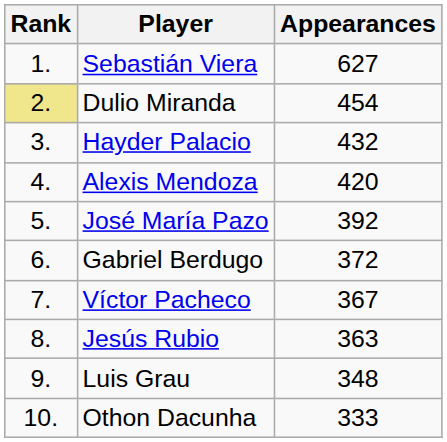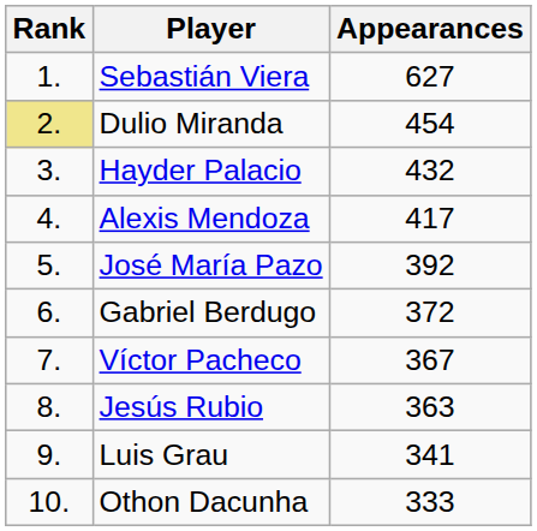Alexis Mendoza | Appearances: 420 -> 417
Luis Grau | Appearances: 348 -> 341
